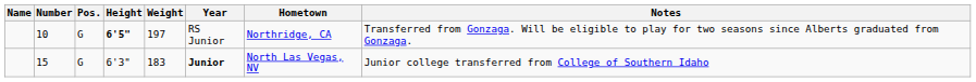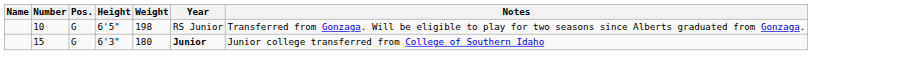- column: Hometown | Northridge, CA | North Las Vegas, NV
10 | Height: bold -> normal
10 | Weight: 197 -> 198
15 | Weight: 183 -> 180
